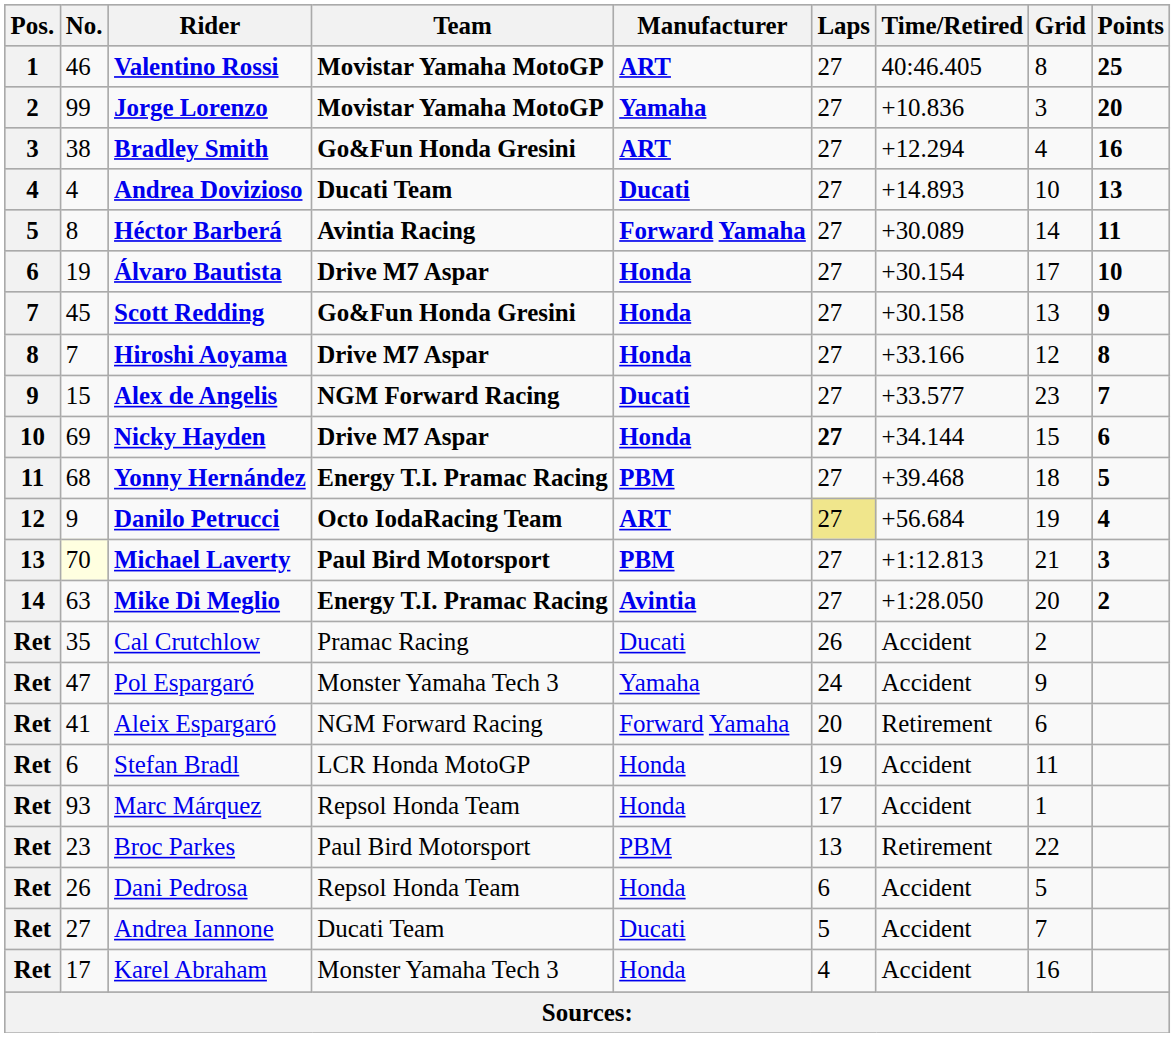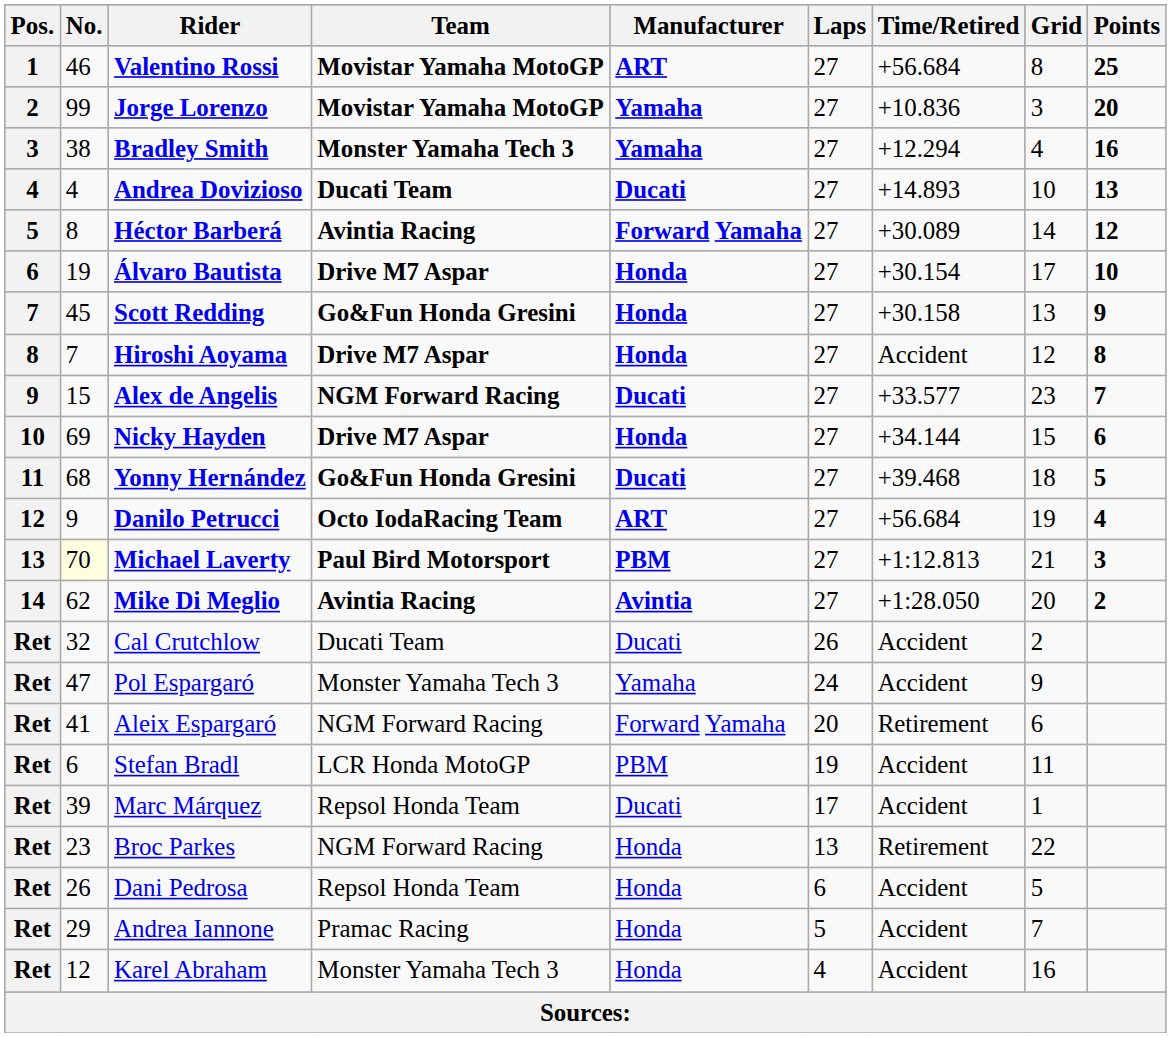Valentino Rossi | Time/Retired: 40:46.405 -> +56.684
Bradley Smith | Team: Go&Fun Honda Gresini -> Monster Yamaha Tech 3
Bradley Smith | Manufacturer: ART -> Yamaha
Héctor Barberá | Points: 11 -> 12
Hiroshi Aoyama | Time/Retired: +33.166 -> Accident
Nicky Hayden | Laps: bold -> normal
Yonny Hernández | Team: Energy T.I. Pramac Racing -> Go&Fun Honda Gresini
Yonny Hernández | Manufacturer: PBM -> Ducati
Danilo Petrucci | Laps: khaki background -> no background
Mike Di Meglio | No.: 63 -> 62
Mike Di Meglio | Team: Energy T.I. Pramac Racing -> Avintia Racing
Cal Crutchlow | No.: 35 -> 32
Cal Crutchlow | Team: Pramac Racing -> Ducati Team
Stefan Bradl | Manufacturer: Honda -> PBM
Marc Márquez | No.: 93 -> 39
Marc Márquez | Manufacturer: Honda -> Ducati
Broc Parkes | Team: Paul Bird Motorsport -> NGM Forward Racing
Broc Parkes | Manufacturer: PBM -> Honda
Andrea Iannone | No.: 27 -> 29
Andrea Iannone | Team: Ducati Team -> Pramac Racing
Andrea Iannone | Manufacturer: Ducati -> Honda
Karel Abraham | No.: 17 -> 12
